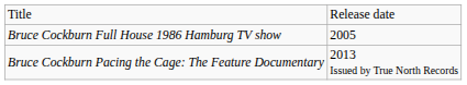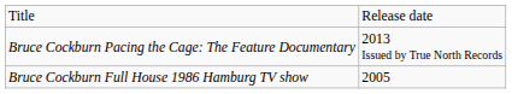rows swapped: Bruce Cockburn Full House 1986 Hamburg TV show <-> Bruce Cockburn Pacing the Cage: The Feature Documentary
